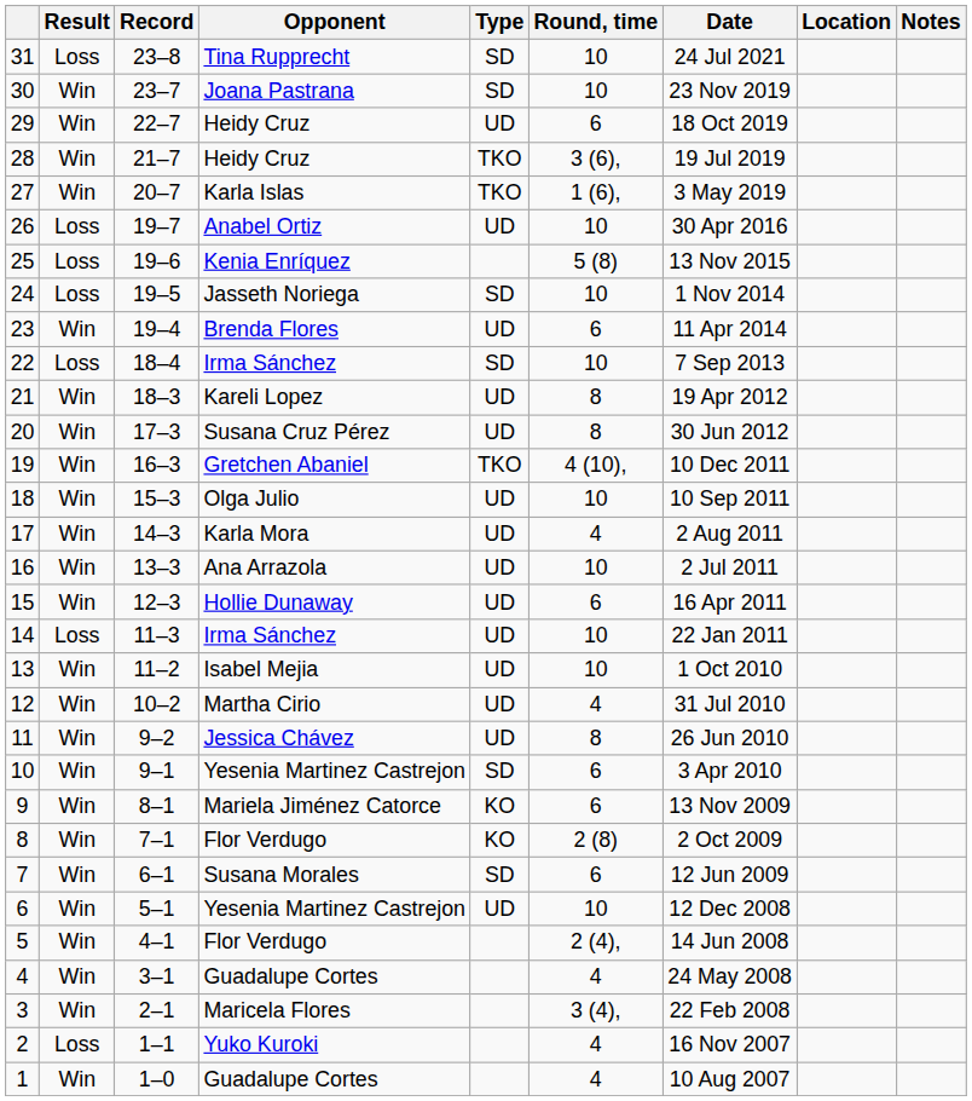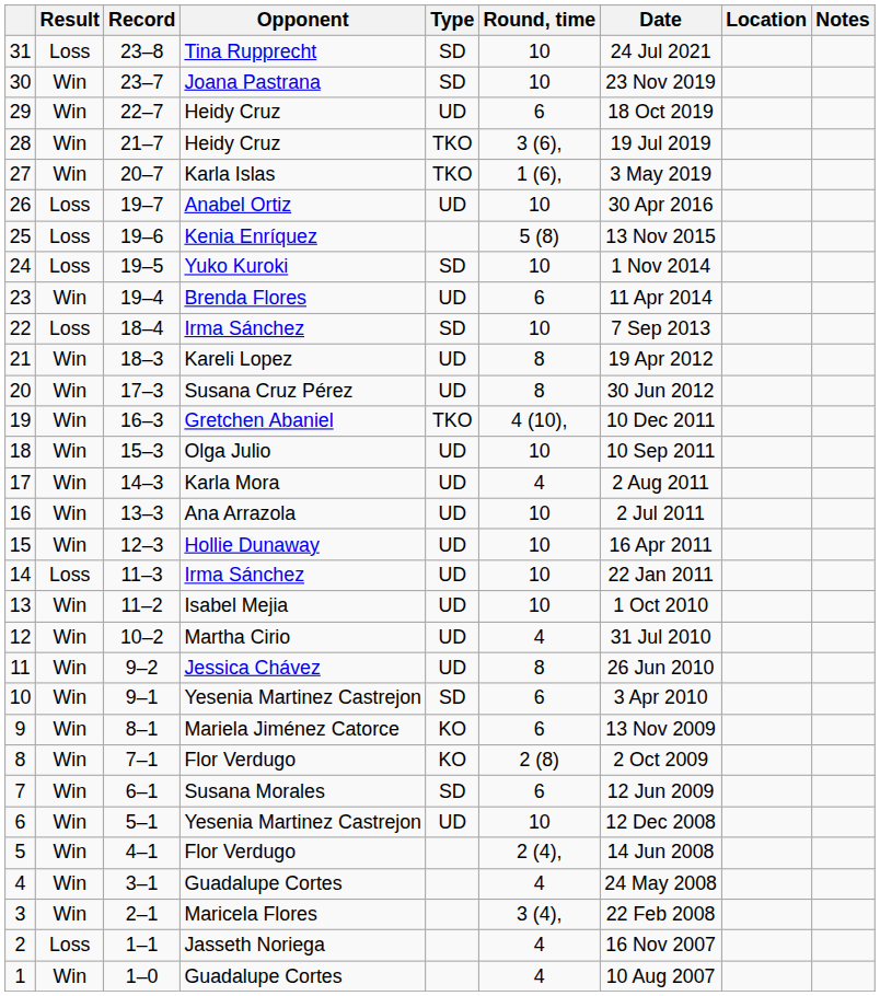24 | Opponent: Jasseth Noriega -> Yuko Kuroki
15 | Round, time: 6 -> 10
2 | Opponent: Yuko Kuroki -> Jasseth Noriega
